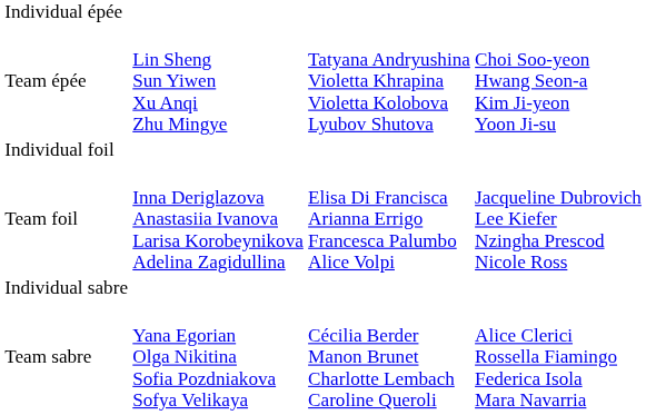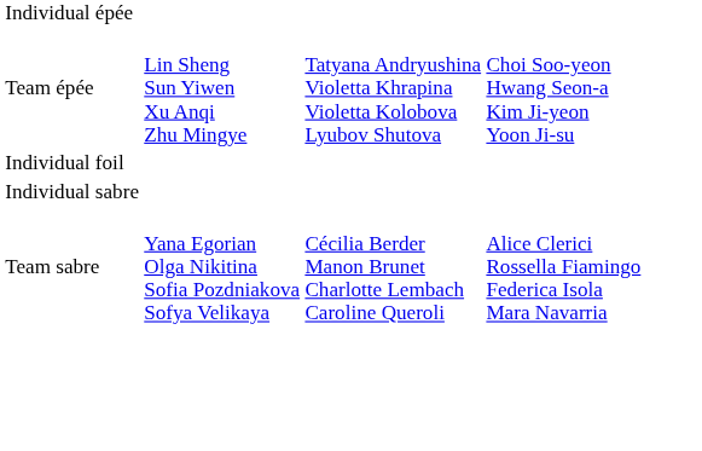- row: Team foil | Inna Deriglazova Anastasiia Ivanova Larisa Korobeynikova Adelina Zagidullina | Elisa Di Francisca Arianna Errigo Francesca Palumbo Alice Volpi | Jacqueline Dubrovich Lee Kiefer Nzingha Prescod Nicole Ross
